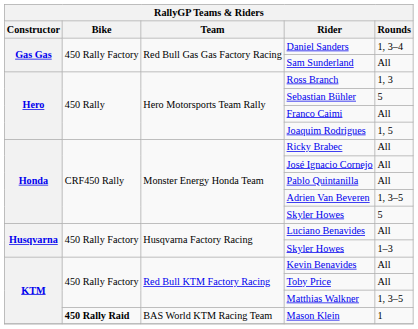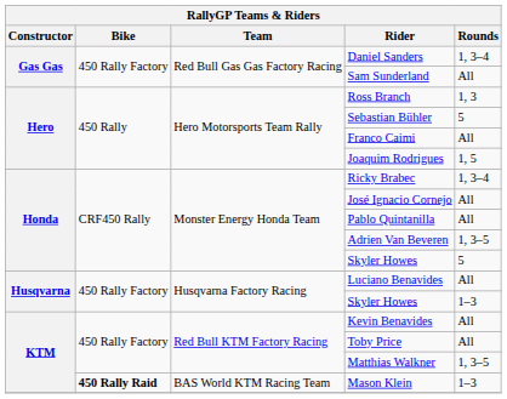Ricky Brabec | Rounds: All -> 1, 3–4
Mason Klein | Rounds: 1 -> 1–3
